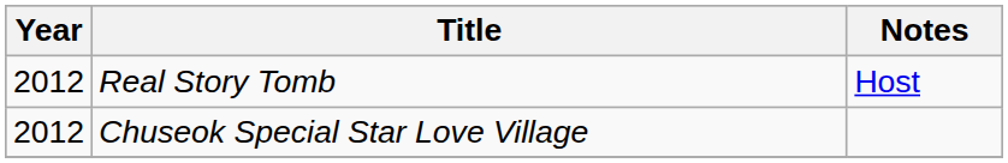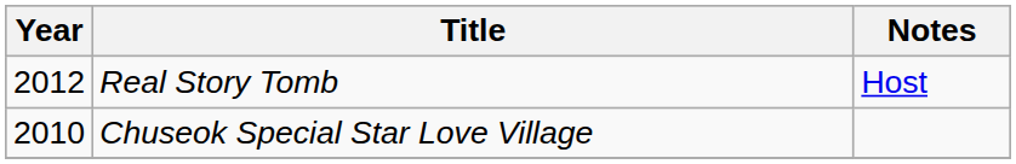Chuseok Special Star Love Village | Year: 2012 -> 2010
